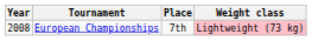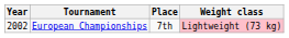European Championships | Year: 2008 -> 2002
